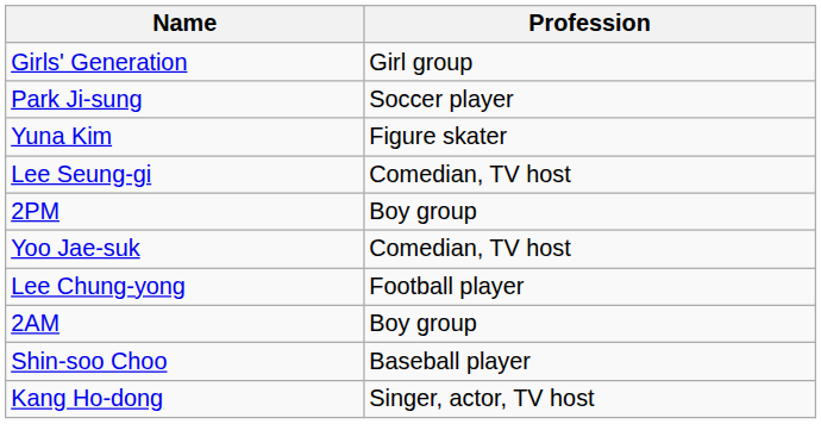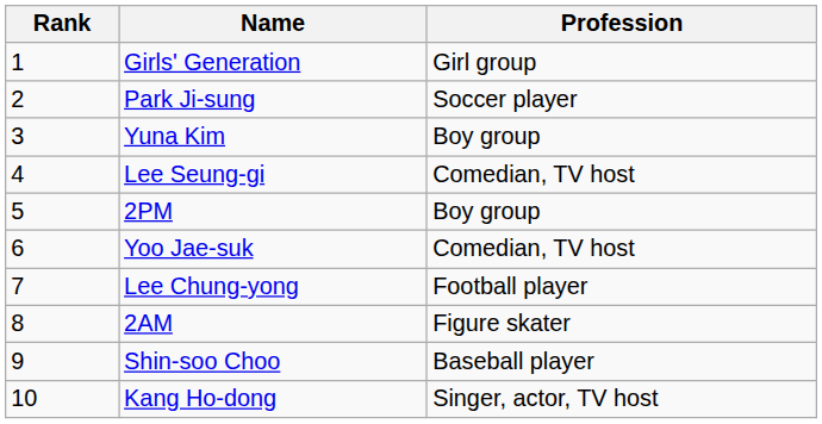+ column: Rank | 1 | 2 | 3 | 4 | 5 | 6 | 7 | 8 | 9 | 10
Yuna Kim | Profession: Figure skater -> Boy group
2AM | Profession: Boy group -> Figure skater
